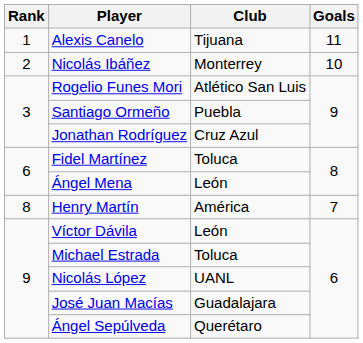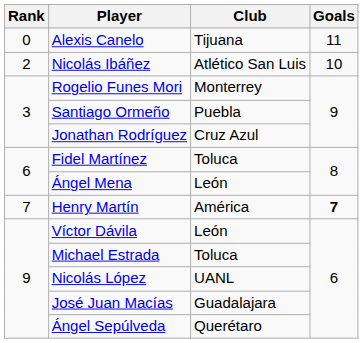Alexis Canelo | Rank: 1 -> 0
Nicolás Ibáñez | Club: Monterrey -> Atlético San Luis
Rogelio Funes Mori | Club: Atlético San Luis -> Monterrey
Henry Martín | Rank: 8 -> 7
Henry Martín | Goals: normal -> bold
